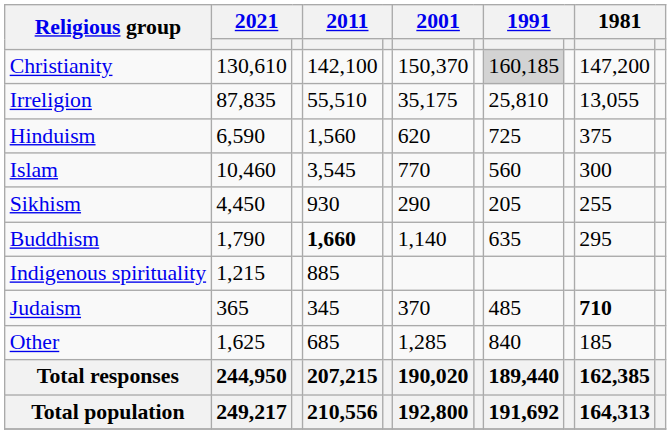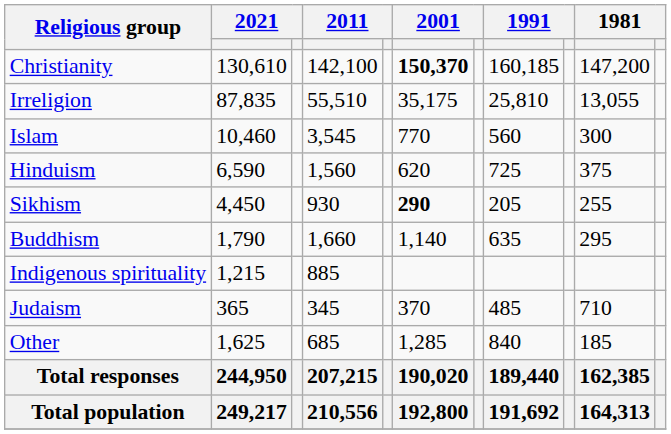Christianity | column 6: normal -> bold
Christianity | column 8: lightgrey background -> no background
rows swapped: Islam <-> Hinduism
Sikhism | column 6: normal -> bold
Buddhism | column 4: bold -> normal
Judaism | column 10: bold -> normal
